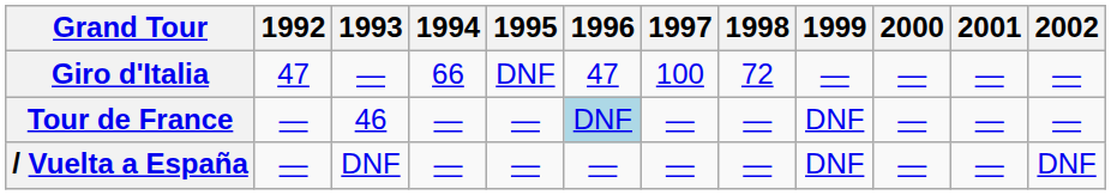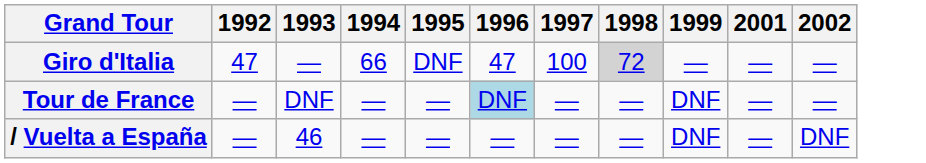- column: 2000 | — | — | —
Giro d'Italia | 1998: no background -> lightgrey background
Tour de France | 1993: 46 -> DNF
/ Vuelta a España | 1993: DNF -> 46
